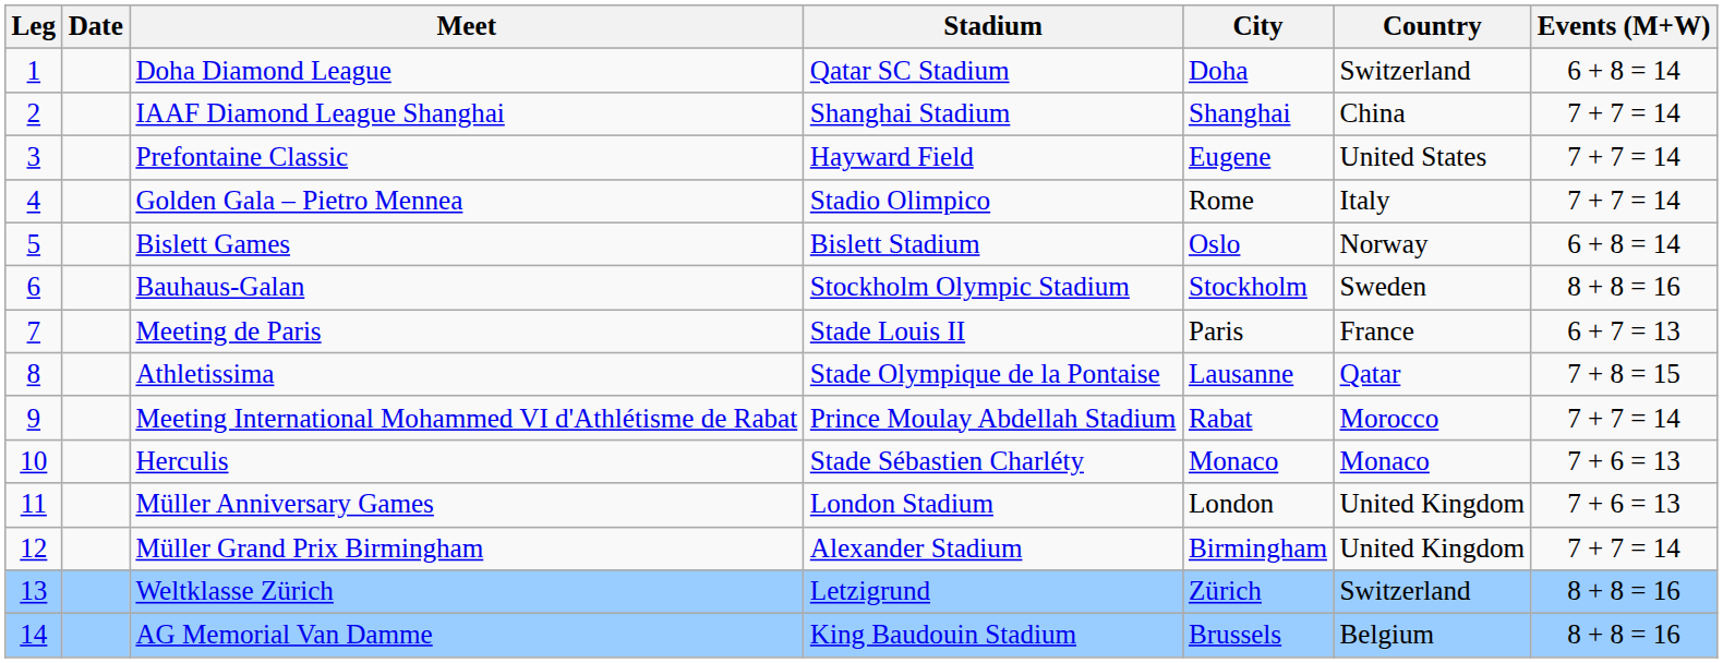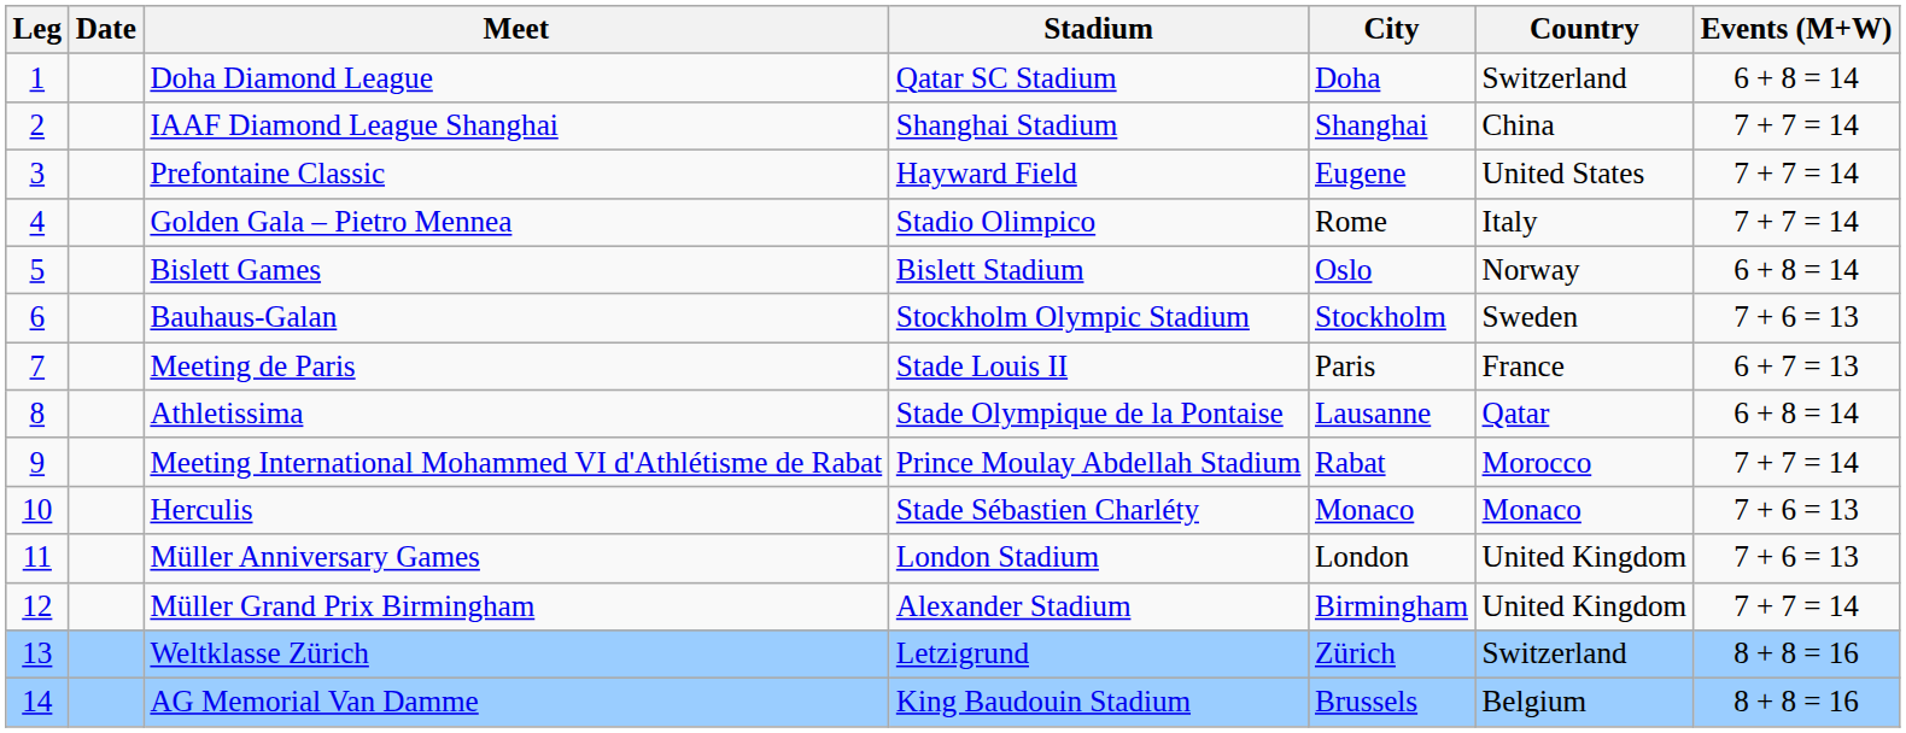Bauhaus-Galan | Events (M+W): 8 + 8 = 16 -> 7 + 6 = 13
Athletissima | Events (M+W): 7 + 8 = 15 -> 6 + 8 = 14
